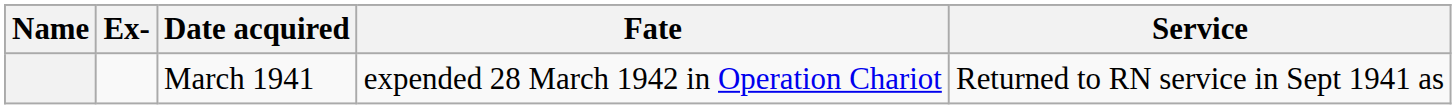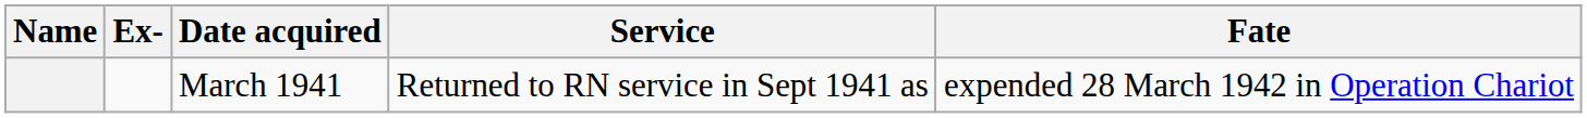columns swapped: Service <-> Fate
